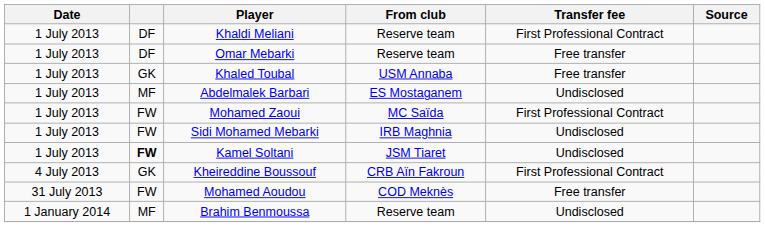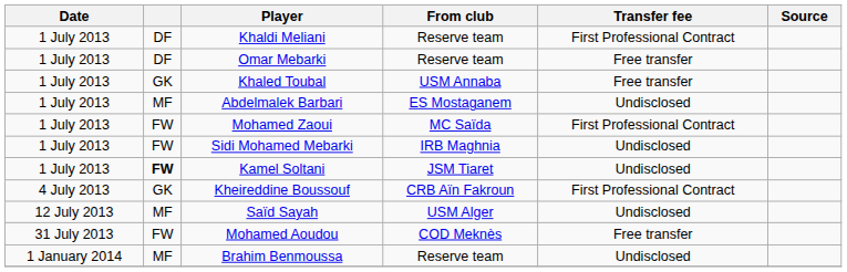+ row: 12 July 2013 | MF | Saïd Sayah | USM Alger | Undisclosed
